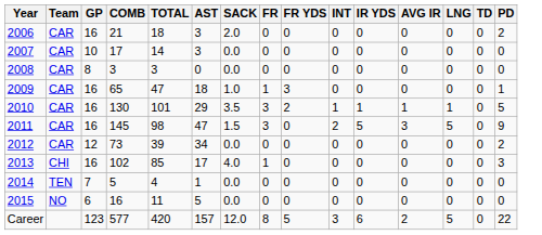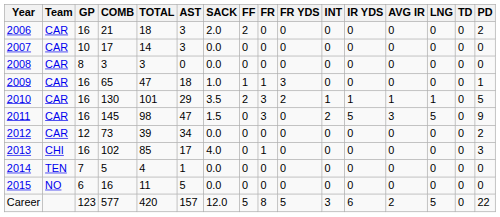+ column: FF | 2 | 0 | 0 | 1 | 2 | 0 | 0 | 0 | 0 | 0 | 5
